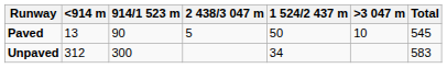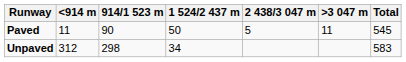columns swapped: 1 524/2 437 m <-> 2 438/3 047 m
Paved | <914 m: 13 -> 11
Paved | >3 047 m: 10 -> 11
Unpaved | 914/1 523 m: 300 -> 298
